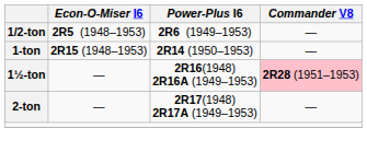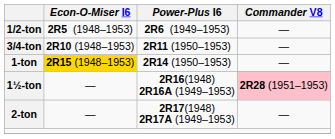+ row: 3/4-ton | 2R10 (1948–1953) | 2R11 (1950–1953) | —
1-ton | Econ-O-Miser I6: no background -> gold background
